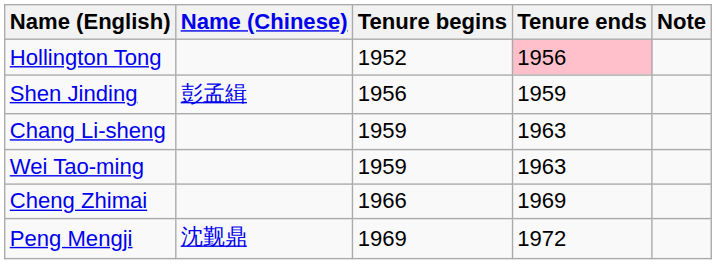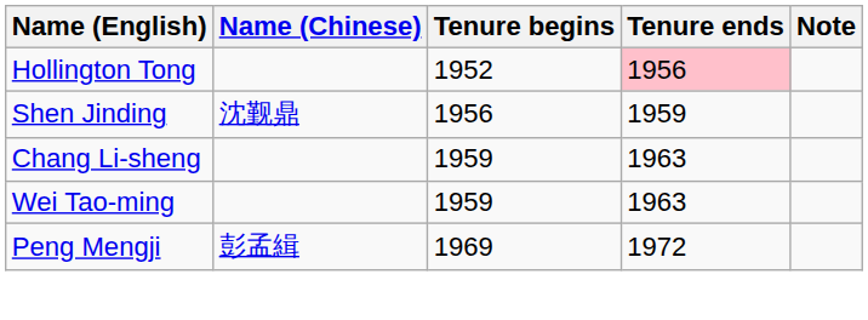Shen Jinding | Name (Chinese): 彭孟緝 -> 沈觐鼎
- row: Cheng Zhimai | 1966 | 1969
Peng Mengji | Name (Chinese): 沈觐鼎 -> 彭孟緝
